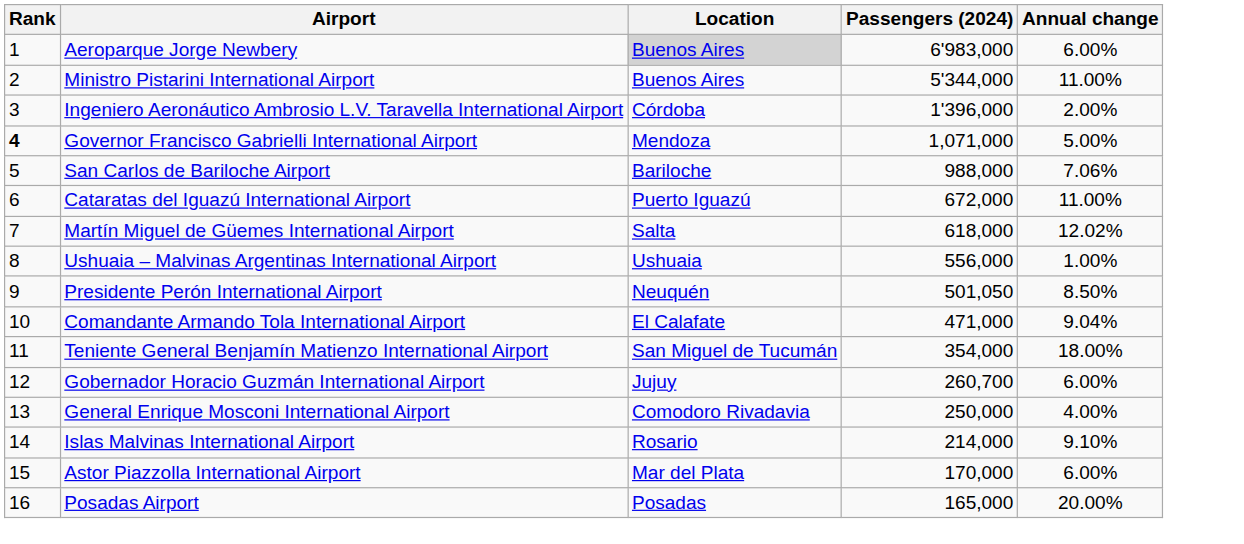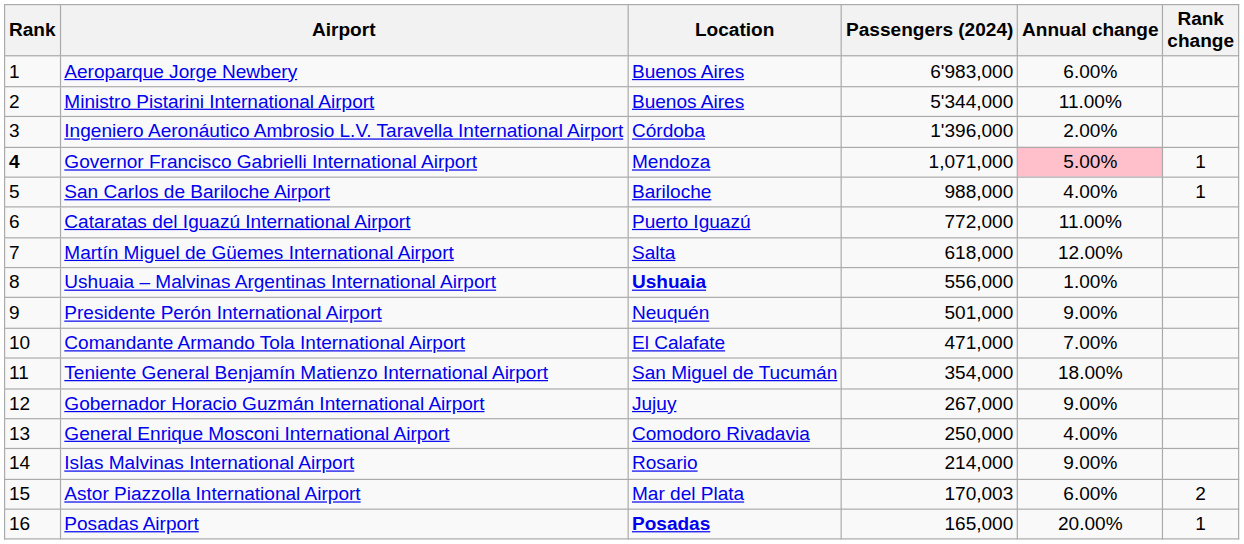+ column: Rank change | 1 | 1 | 2 | 1
Aeroparque Jorge Newbery | Location: lightgrey background -> no background
Governor Francisco Gabrielli International Airport | Annual change: no background -> pink background
San Carlos de Bariloche Airport | Annual change: 7.06% -> 4.00%
Cataratas del Iguazú International Airport | Passengers (2024): 672,000 -> 772,000
Martín Miguel de Güemes International Airport | Annual change: 12.02% -> 12.00%
Ushuaia – Malvinas Argentinas International Airport | Location: normal -> bold
Presidente Perón International Airport | Passengers (2024): 501,050 -> 501,000
Presidente Perón International Airport | Annual change: 8.50% -> 9.00%
Comandante Armando Tola International Airport | Annual change: 9.04% -> 7.00%
Gobernador Horacio Guzmán International Airport | Passengers (2024): 260,700 -> 267,000
Gobernador Horacio Guzmán International Airport | Annual change: 6.00% -> 9.00%
Islas Malvinas International Airport | Annual change: 9.10% -> 9.00%
Astor Piazzolla International Airport | Passengers (2024): 170,000 -> 170,003
Posadas Airport | Location: normal -> bold
